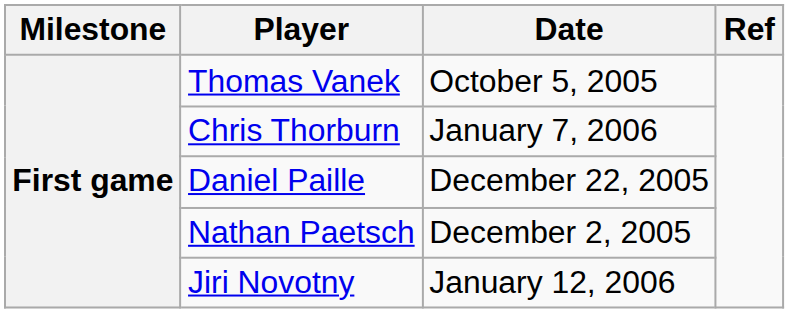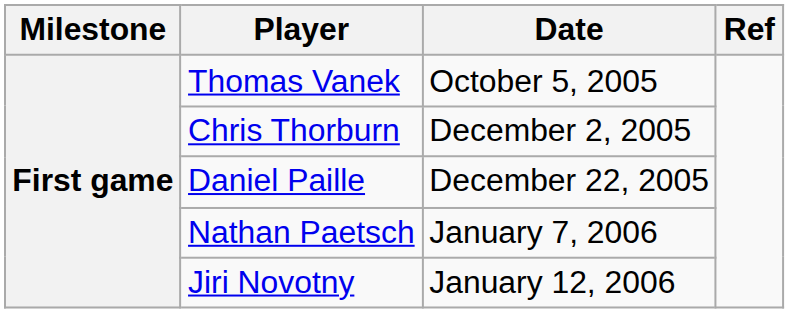Chris Thorburn | Date: January 7, 2006 -> December 2, 2005
Nathan Paetsch | Date: December 2, 2005 -> January 7, 2006
